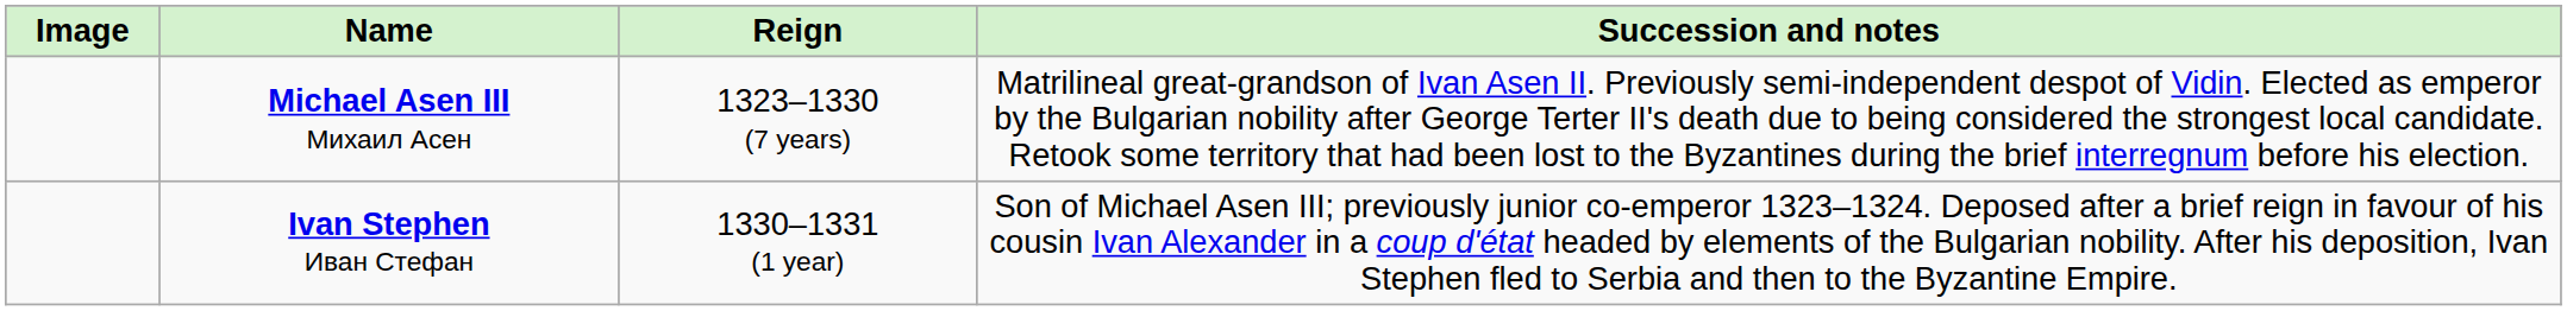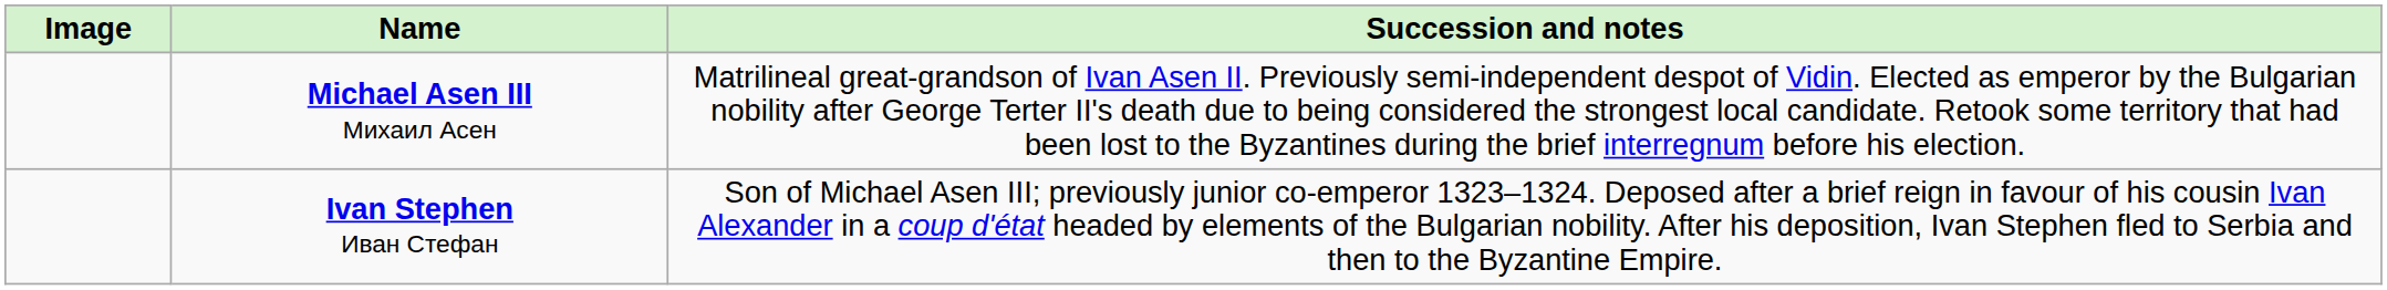- column: Reign | 1323–1330 (7 years) | 1330–1331 (1 year)
